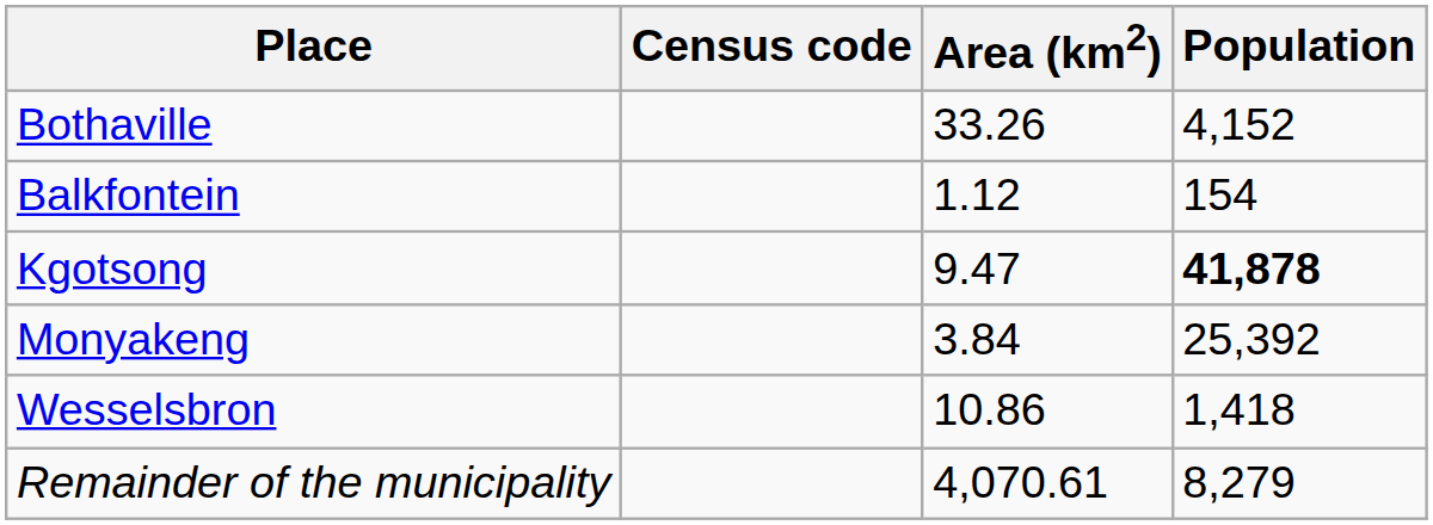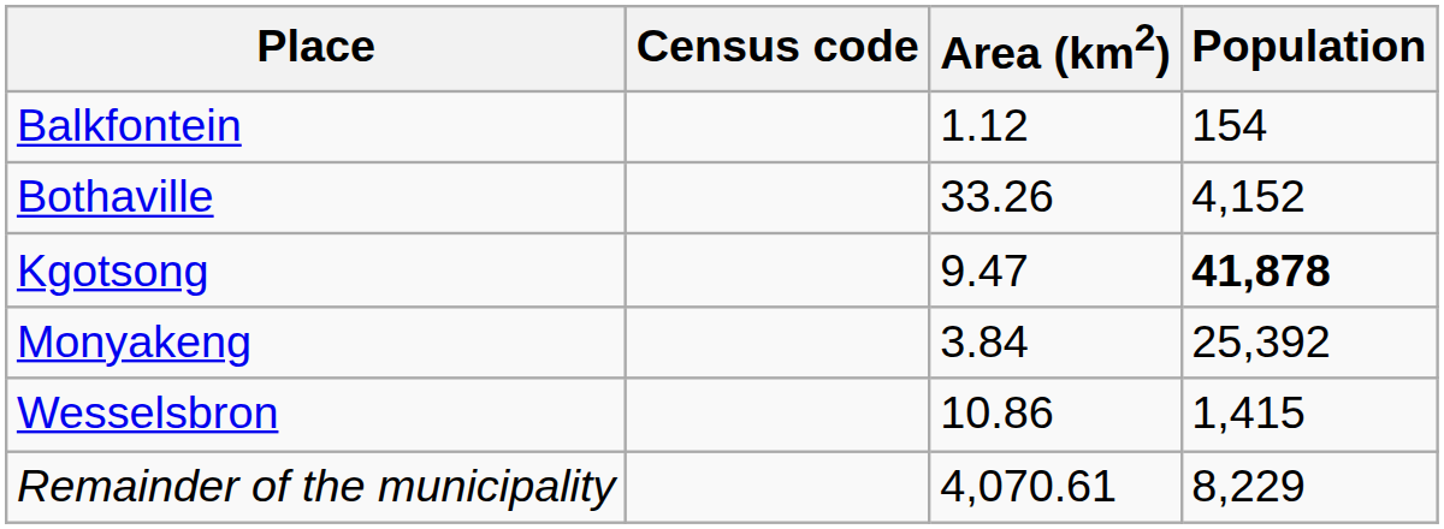rows swapped: Balkfontein <-> Bothaville
Wesselsbron | Population: 1,418 -> 1,415
Remainder of the municipality | Population: 8,279 -> 8,229
